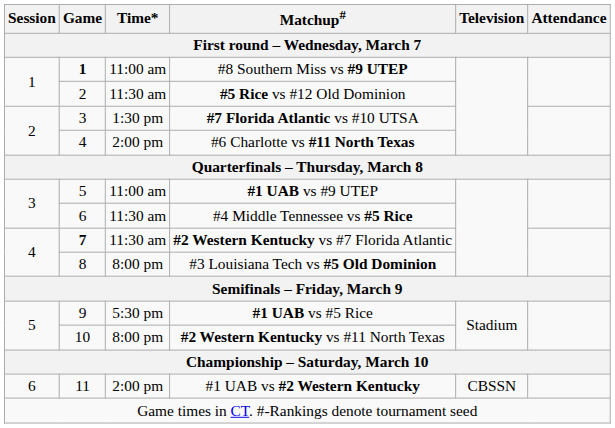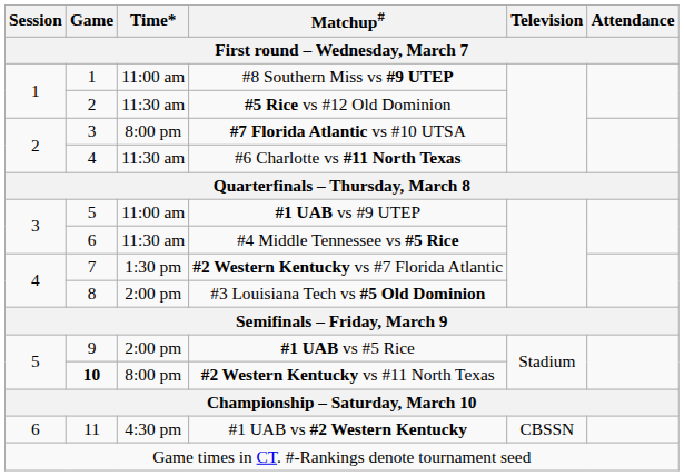#8 Southern Miss vs #9 UTEP | Game: bold -> normal
#7 Florida Atlantic vs #10 UTSA | Time*: 1:30 pm -> 8:00 pm
#6 Charlotte vs #11 North Texas | Time*: 2:00 pm -> 11:30 am
#2 Western Kentucky vs #7 Florida Atlantic | Game: bold -> normal
#2 Western Kentucky vs #7 Florida Atlantic | Time*: 11:30 am -> 1:30 pm
#3 Louisiana Tech vs #5 Old Dominion | Time*: 8:00 pm -> 2:00 pm
#1 UAB vs #5 Rice | Time*: 5:30 pm -> 2:00 pm
#2 Western Kentucky vs #11 North Texas | Game: normal -> bold
#1 UAB vs #2 Western Kentucky | Time*: 2:00 pm -> 4:30 pm
